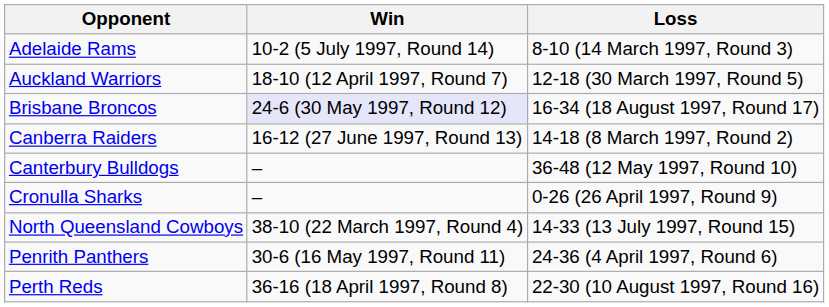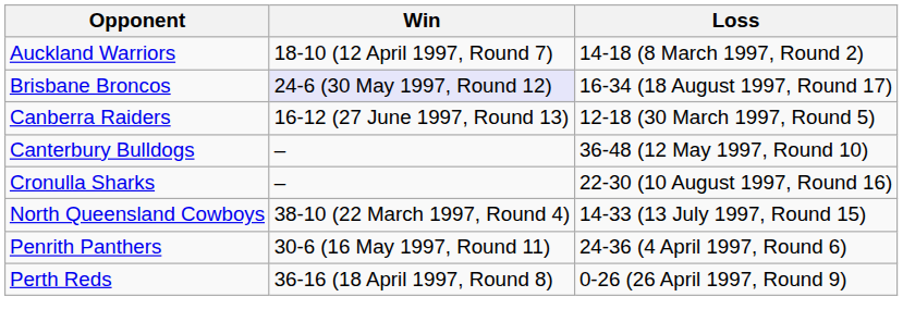- row: Adelaide Rams | 10-2 (5 July 1997, Round 14) | 8-10 (14 March 1997, Round 3)
Auckland Warriors | Loss: 12-18 (30 March 1997, Round 5) -> 14-18 (8 March 1997, Round 2)
Canberra Raiders | Loss: 14-18 (8 March 1997, Round 2) -> 12-18 (30 March 1997, Round 5)
Cronulla Sharks | Loss: 0-26 (26 April 1997, Round 9) -> 22-30 (10 August 1997, Round 16)
Perth Reds | Loss: 22-30 (10 August 1997, Round 16) -> 0-26 (26 April 1997, Round 9)
